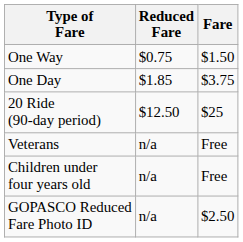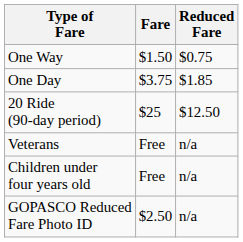columns swapped: Fare <-> Reduced Fare
